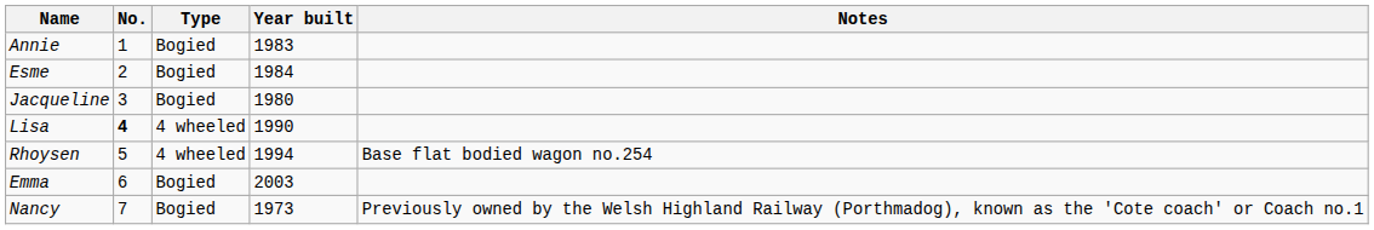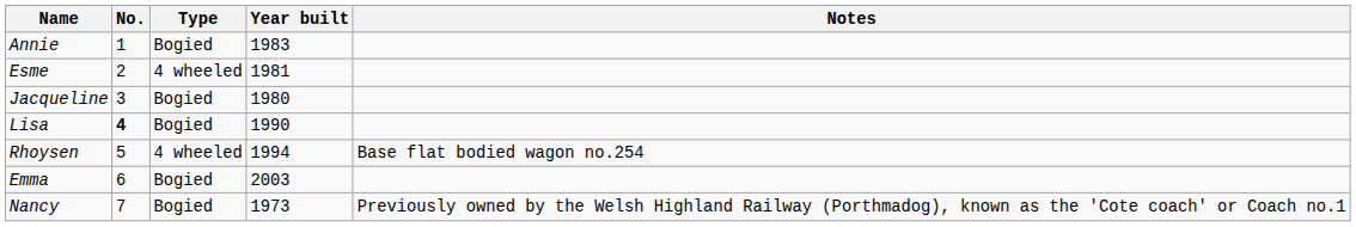Esme | Type: Bogied -> 4 wheeled
Esme | Year built: 1984 -> 1981
Lisa | Type: 4 wheeled -> Bogied
